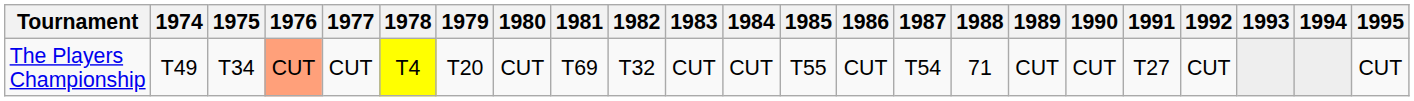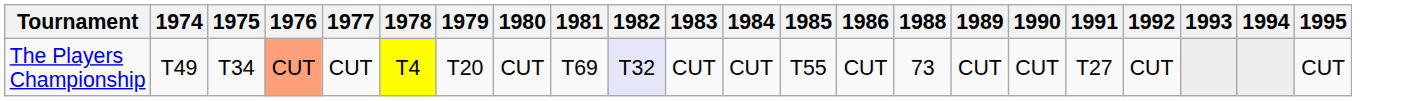- column: 1987 | T54
The Players Championship | 1982: no background -> lavender background
The Players Championship | 1988: 71 -> 73
